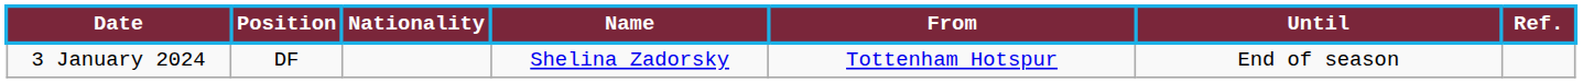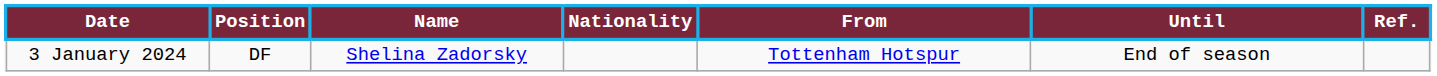columns swapped: Nationality <-> Name
